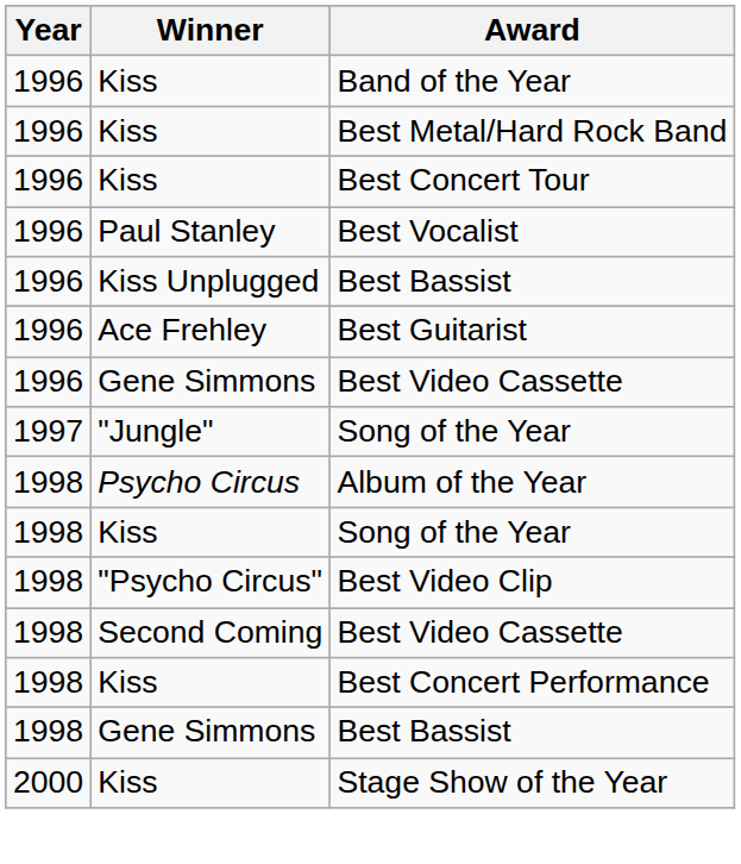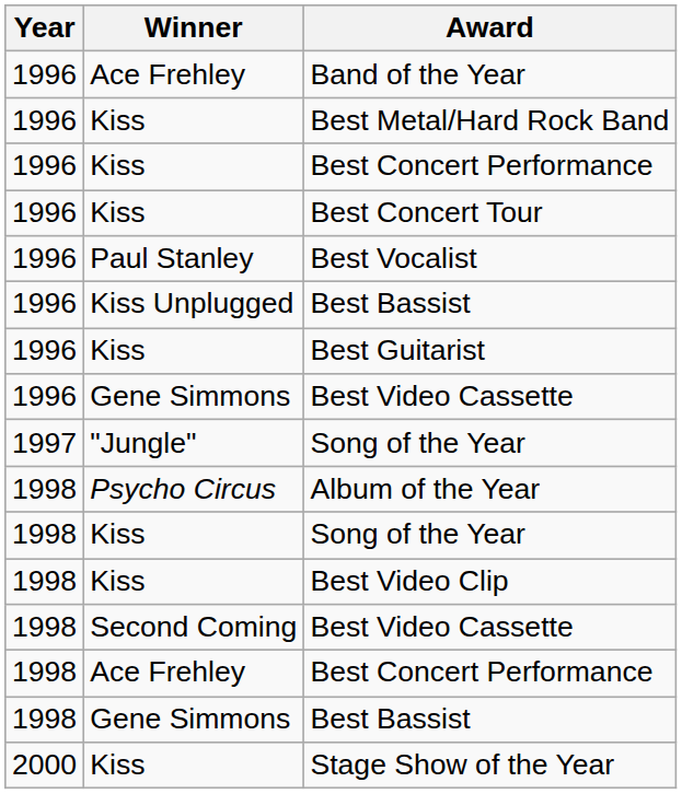Band of the Year | Winner: Kiss -> Ace Frehley
+ row: 1996 | Kiss | Best Concert Performance
Best Guitarist | Winner: Ace Frehley -> Kiss
Best Video Clip | Winner: "Psycho Circus" -> Kiss
1998 / Best Concert Performance | Winner: Kiss -> Ace Frehley
